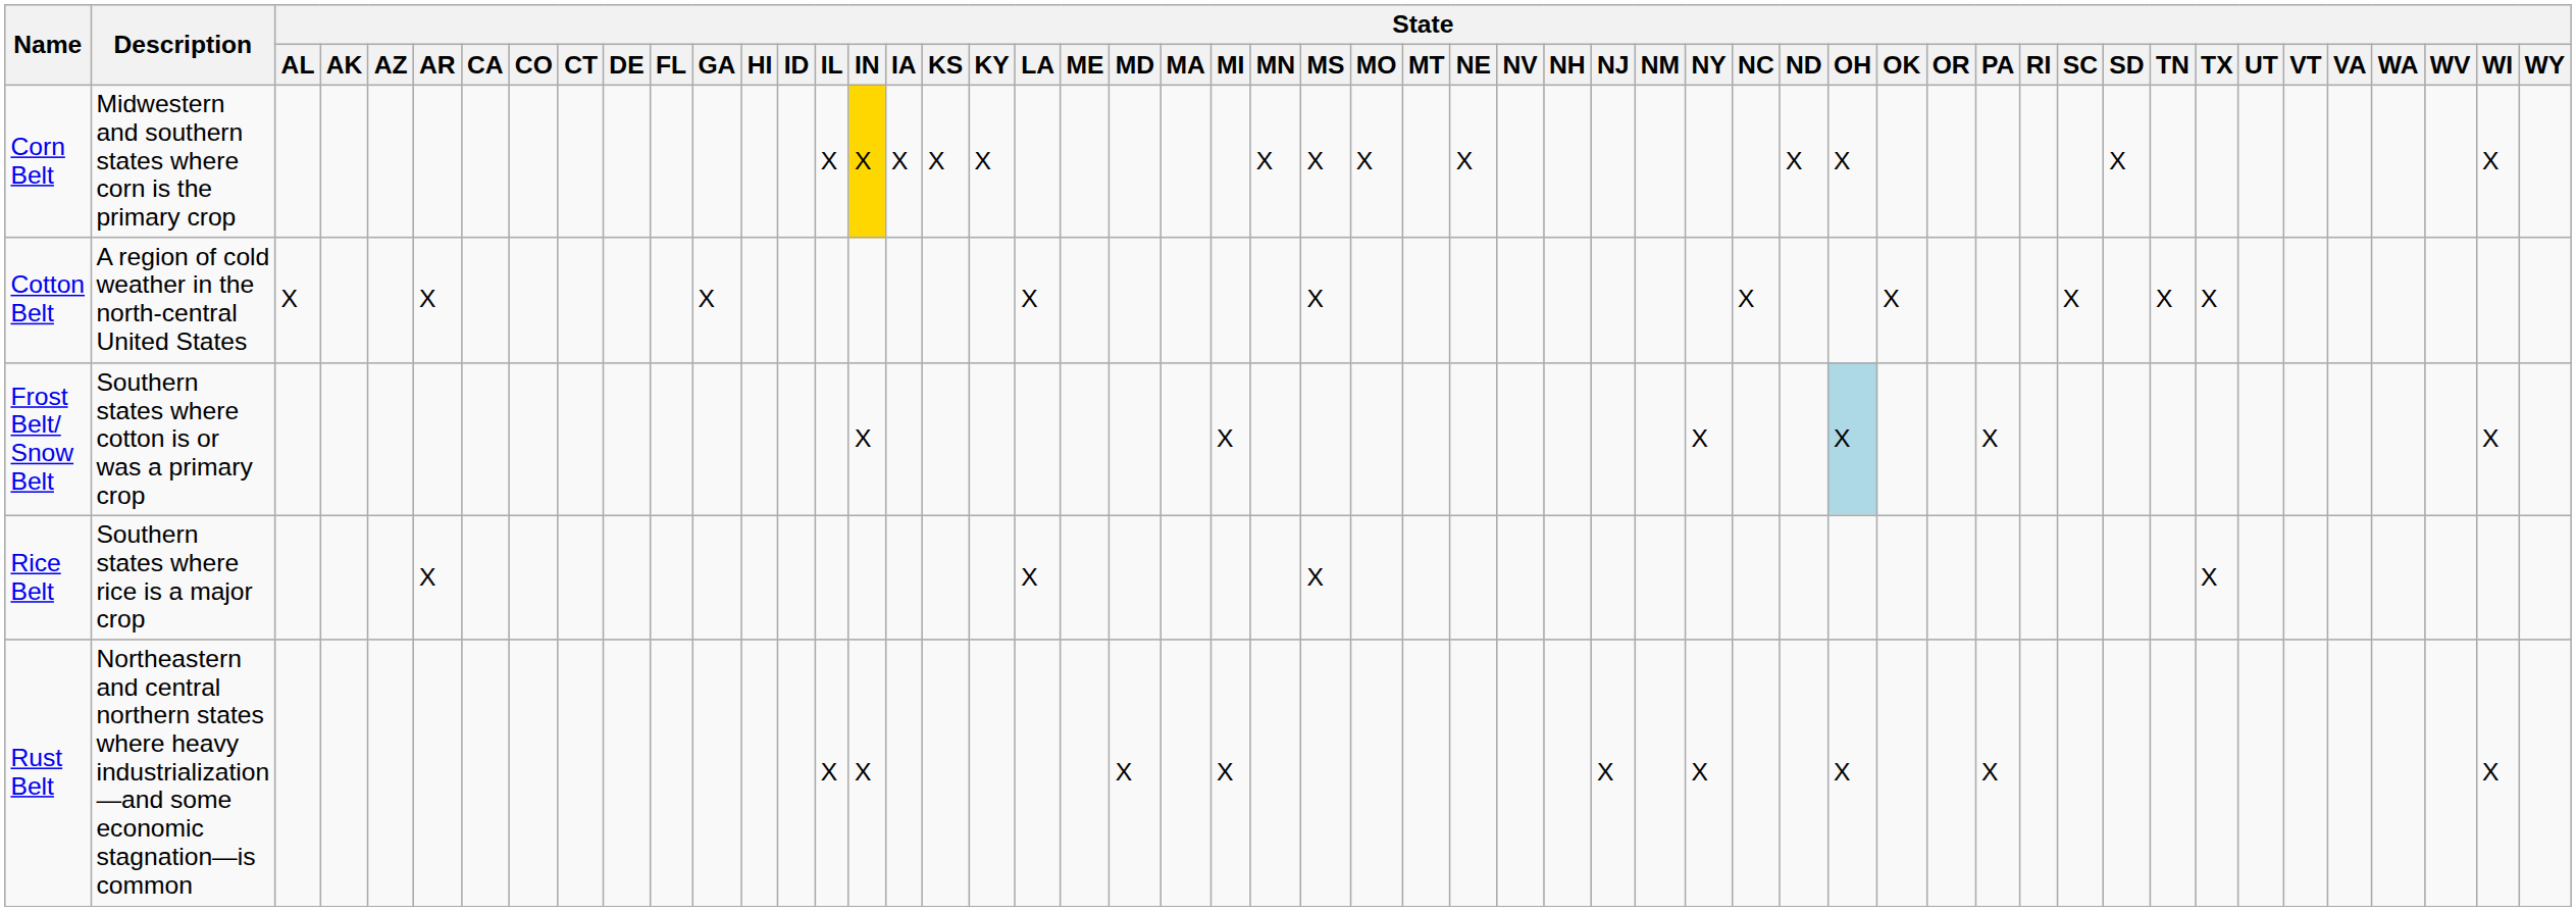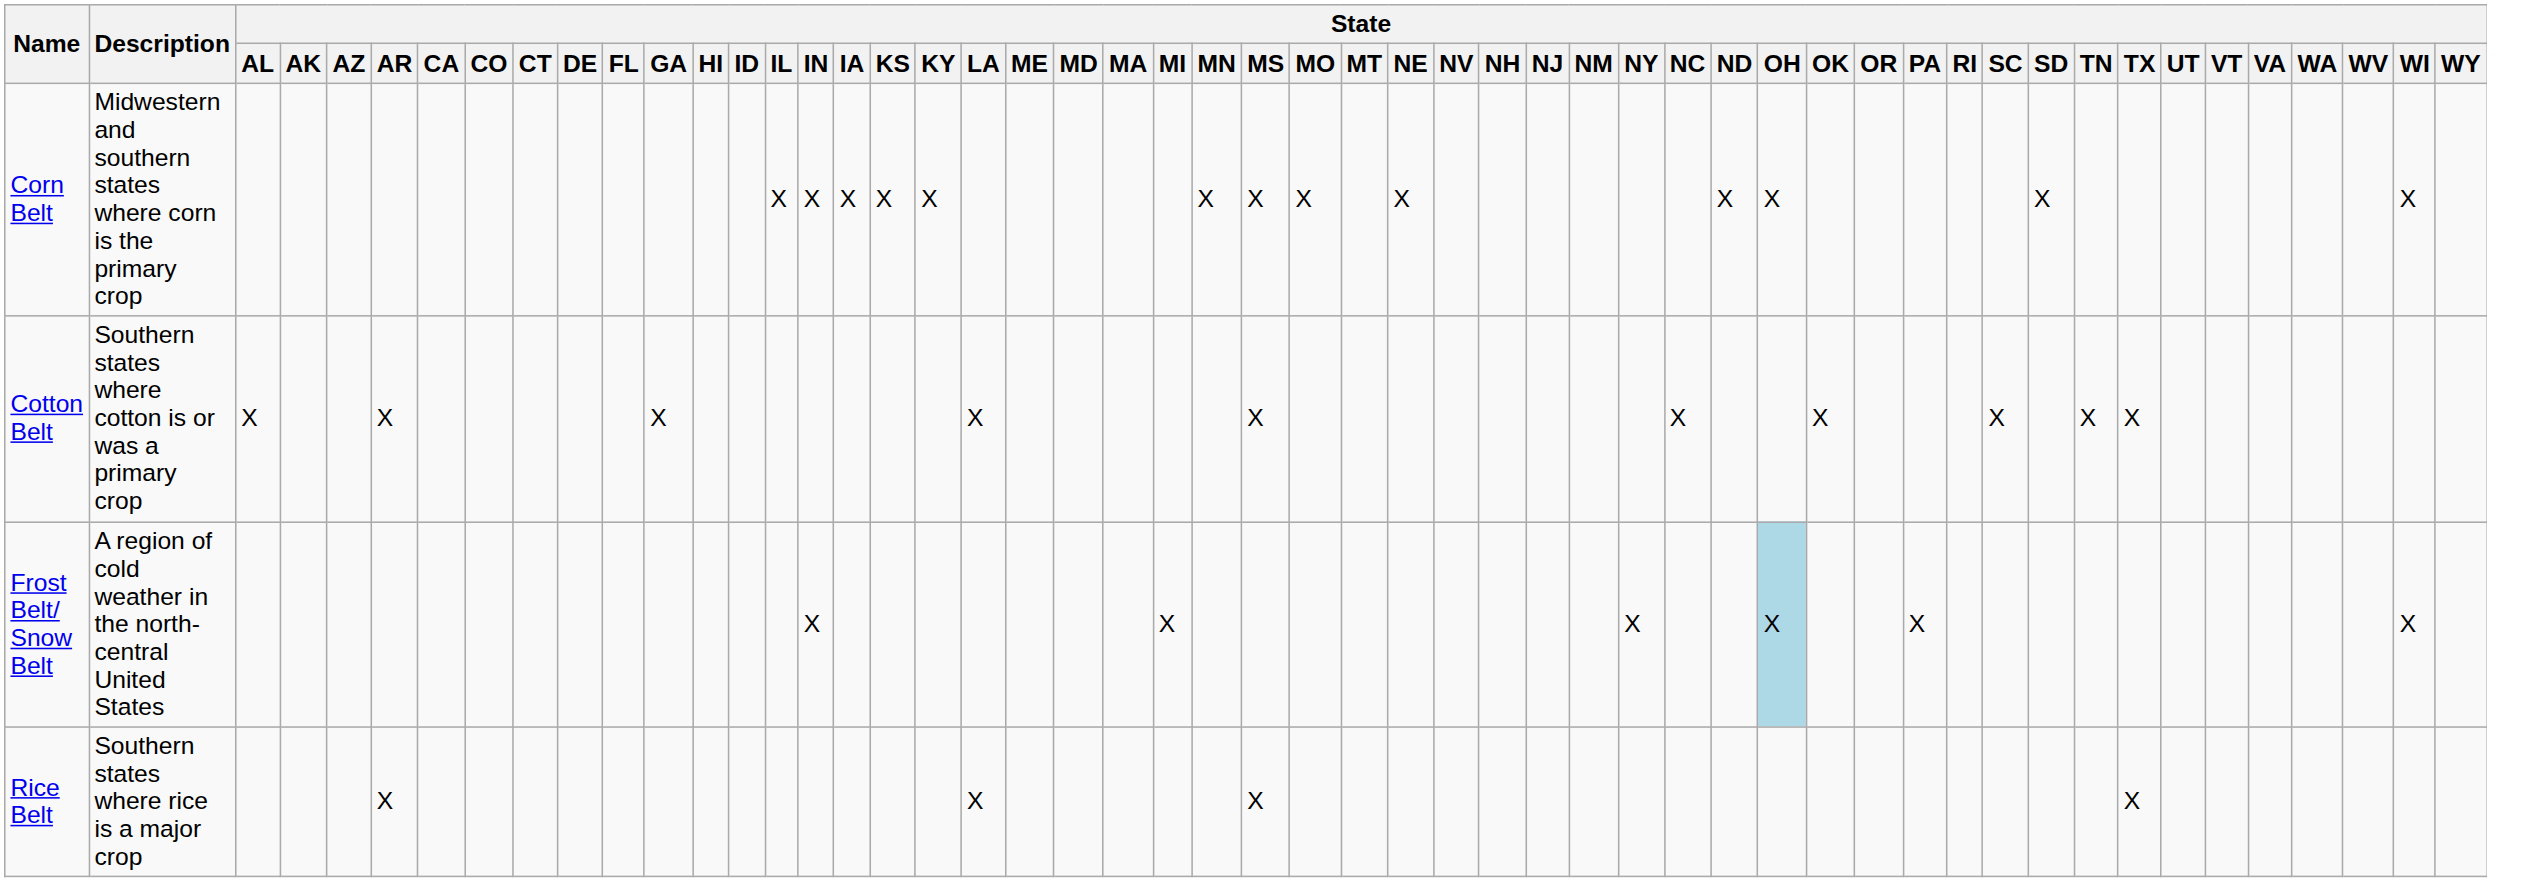Corn Belt | State / IN: gold background -> no background
Cotton Belt | Description: A region of cold weather in the north-central United States -> Southern states where cotton is or was a primary crop
Frost Belt/ Snow Belt | Description: Southern states where cotton is or was a primary crop -> A region of cold weather in the north-central United States
- row: Rust Belt | Northeastern and central northern states where heavy industrialization—and some economic stagnation—is common | X | X | X | X | X | X | X | X | X
